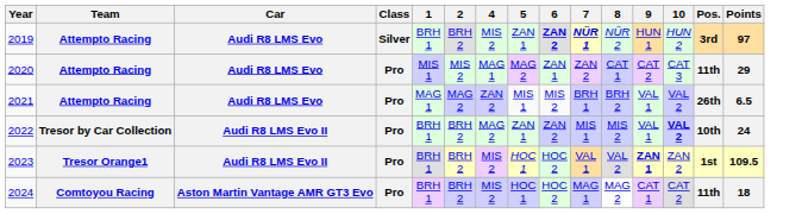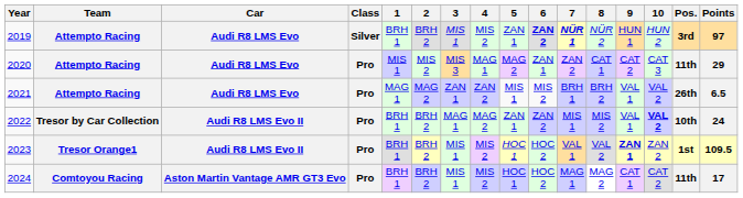+ column: 3 | MIS 1 | MIS 3 | ZAN 1 | MAG 1 | MIS 1 | MIS 1
2024 | Points: 18 -> 17
